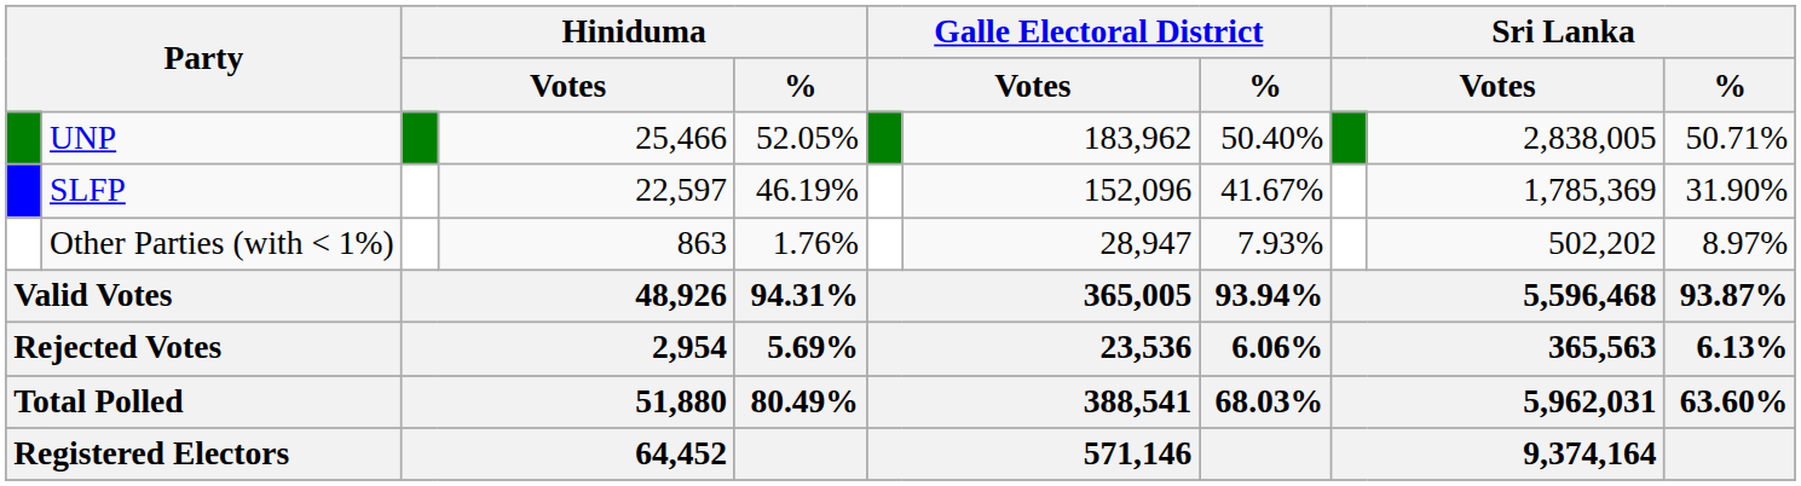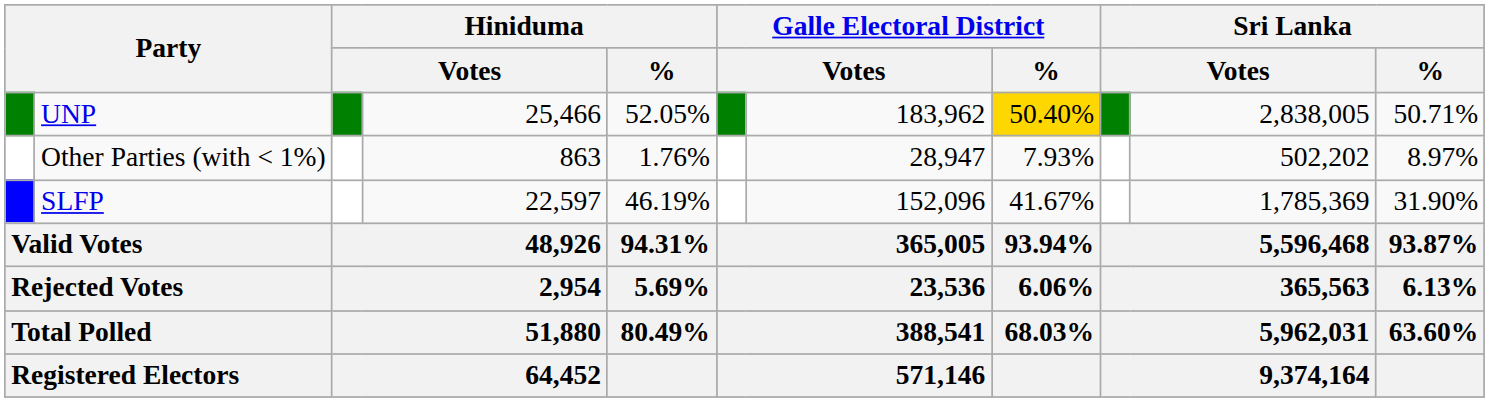UNP | Galle Electoral District / %: no background -> gold background
rows swapped: SLFP <-> Other Parties (with < 1%)
